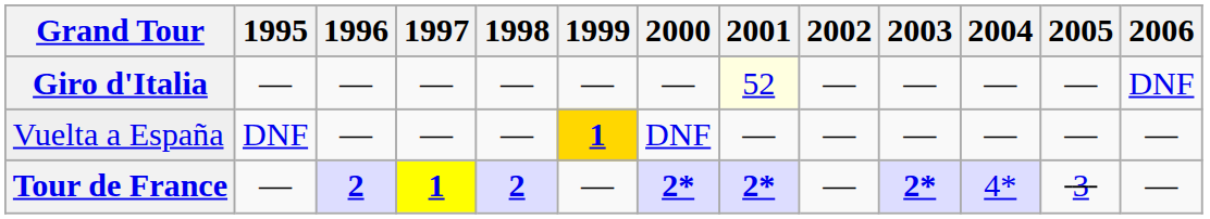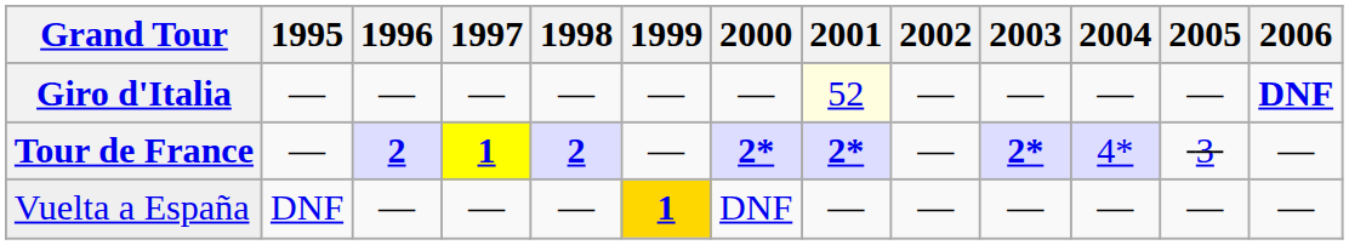Giro d'Italia | 2006: normal -> bold
rows swapped: Tour de France <-> Vuelta a España
